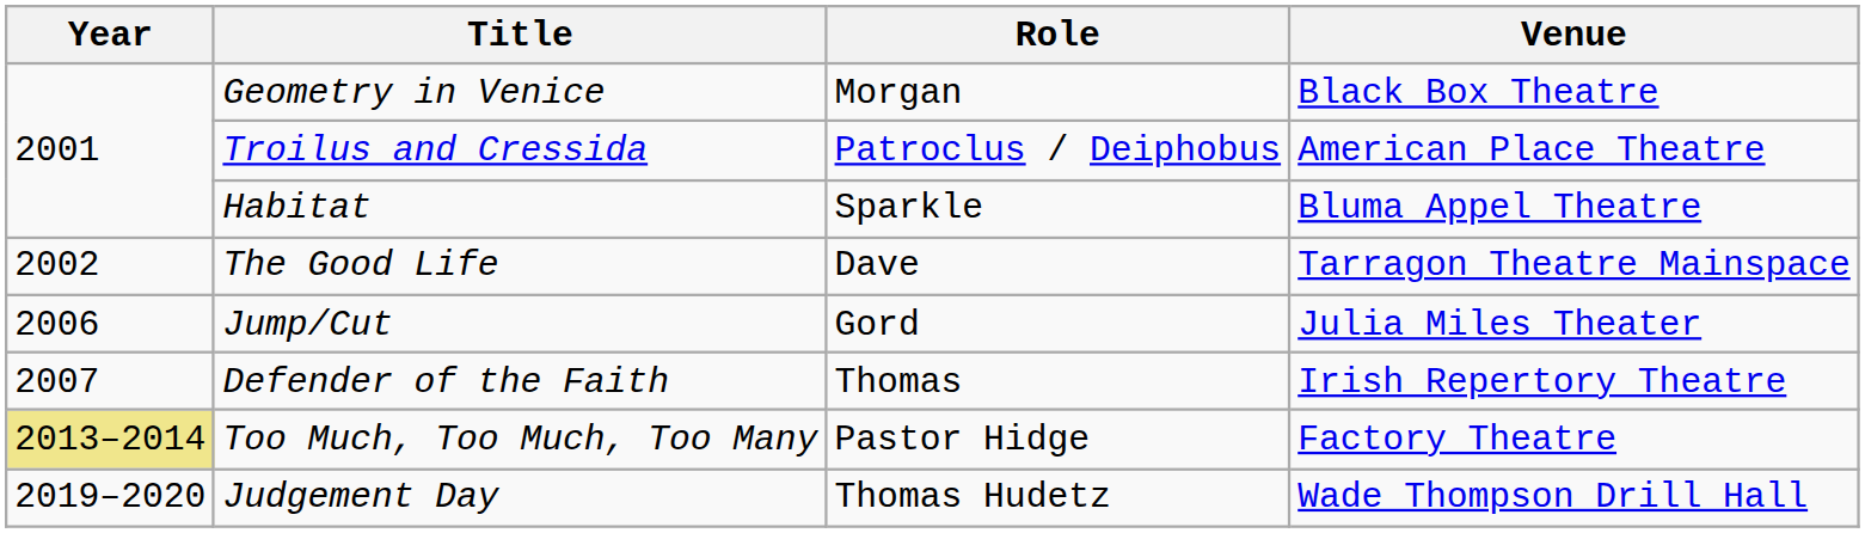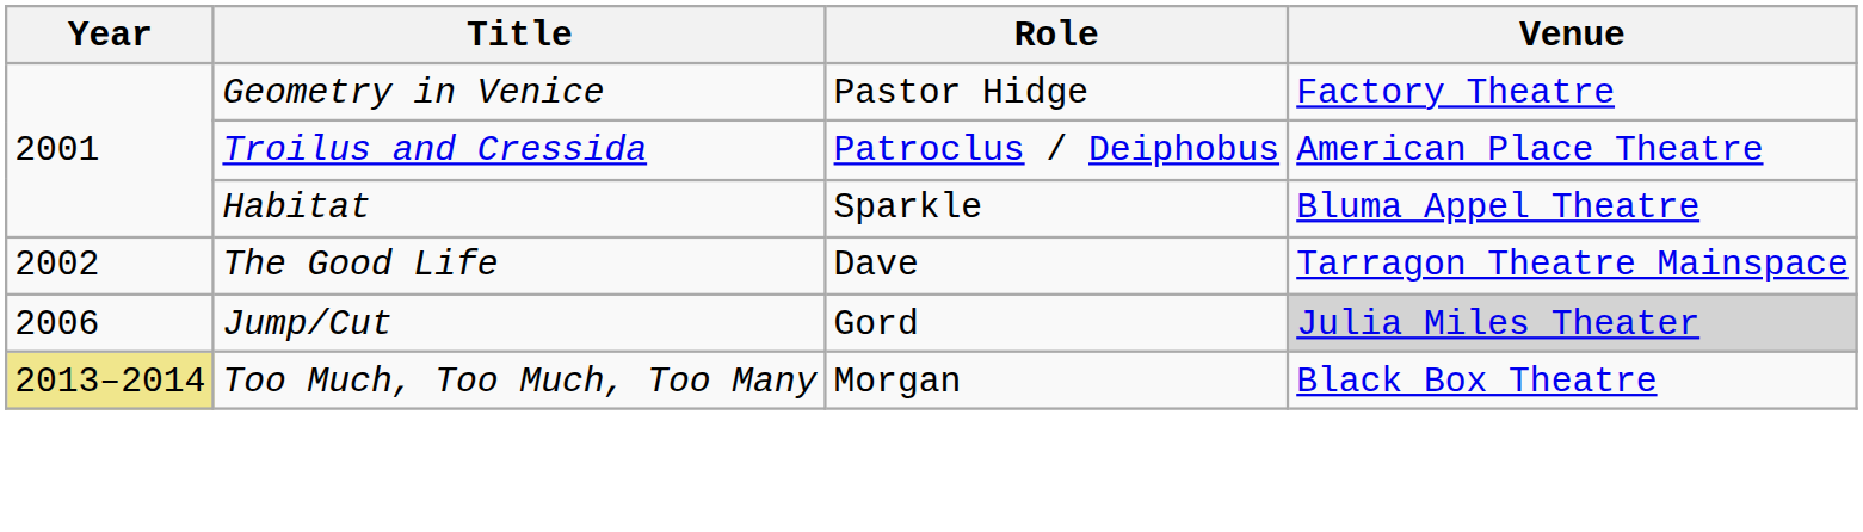Geometry in Venice | Role: Morgan -> Pastor Hidge
Geometry in Venice | Venue: Black Box Theatre -> Factory Theatre
Jump/Cut | Venue: no background -> lightgrey background
- row: 2007 | Defender of the Faith | Thomas | Irish Repertory Theatre
Too Much, Too Much, Too Many | Role: Pastor Hidge -> Morgan
Too Much, Too Much, Too Many | Venue: Factory Theatre -> Black Box Theatre
- row: 2019–2020 | Judgement Day | Thomas Hudetz | Wade Thompson Drill Hall
